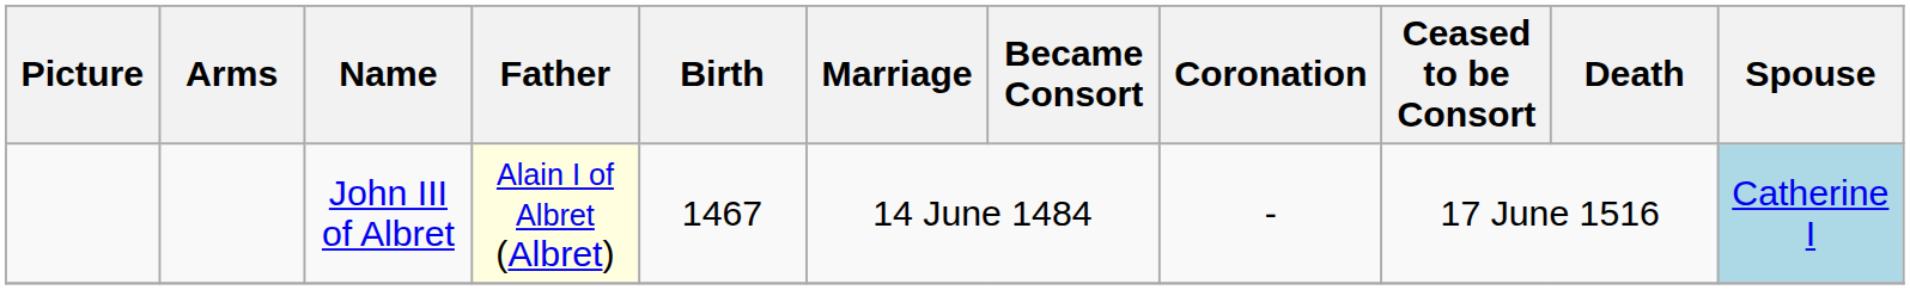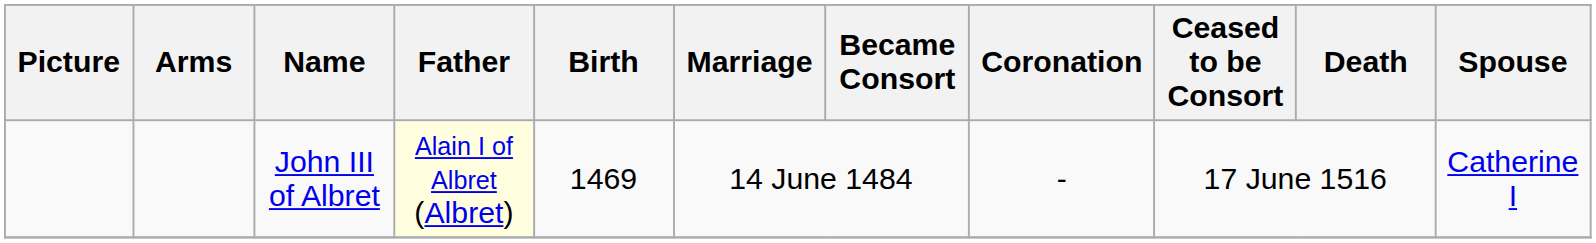John III of Albret | Birth: 1467 -> 1469
John III of Albret | Spouse: lightblue background -> no background
